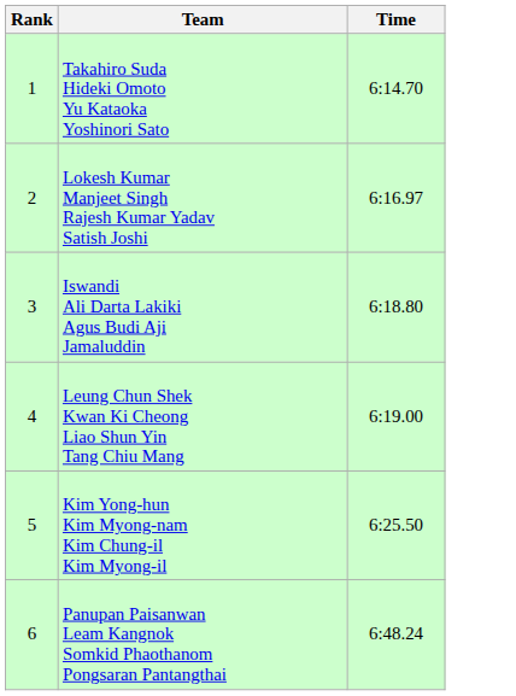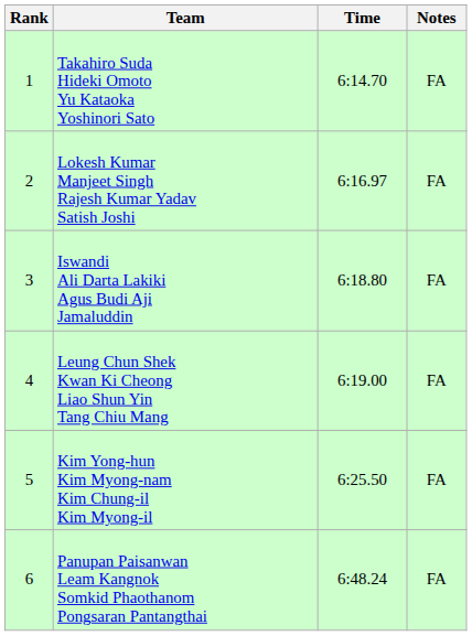+ column: Notes | FA | FA | FA | FA | FA | FA
